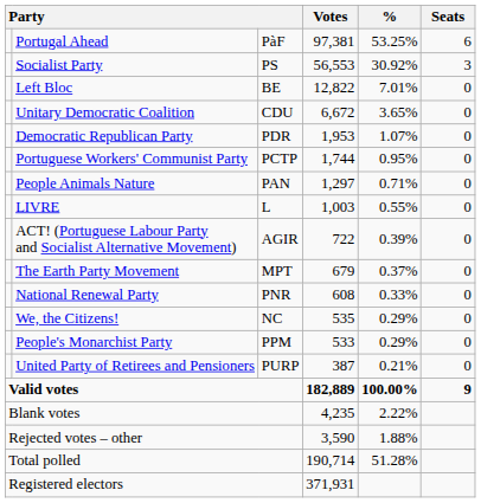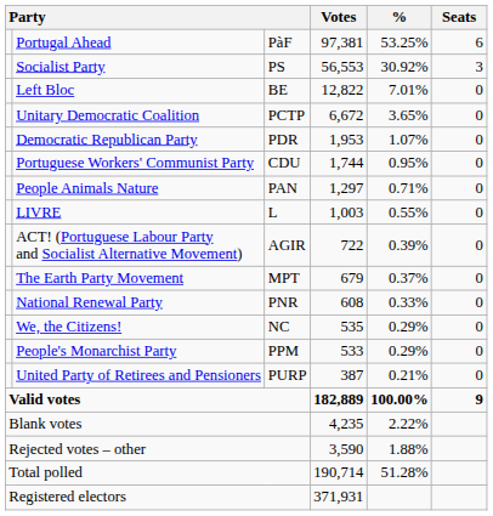Unitary Democratic Coalition | column 3: CDU -> PCTP
Portuguese Workers' Communist Party | column 3: PCTP -> CDU
